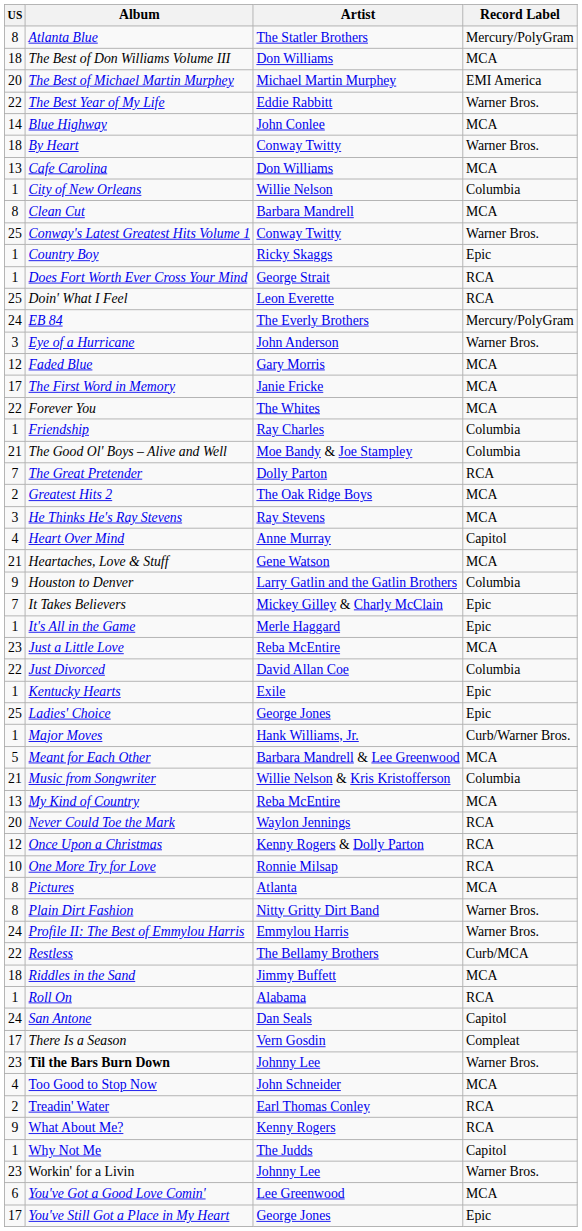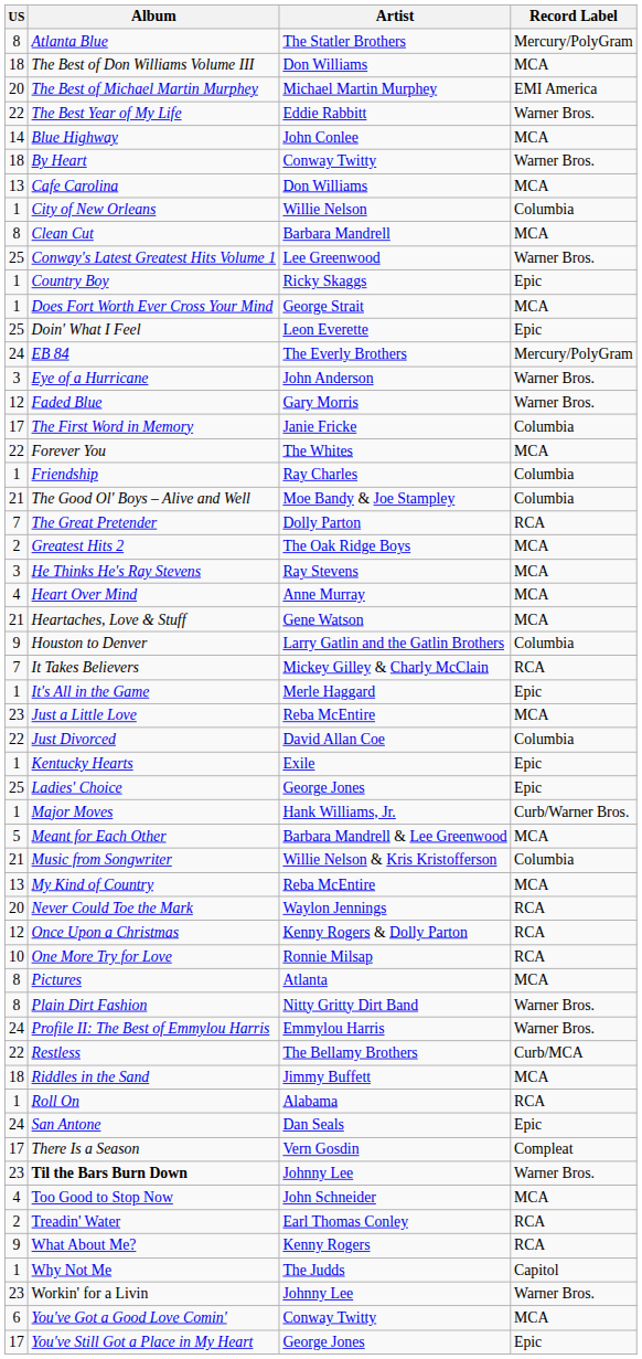Conway's Latest Greatest Hits Volume 1 | Artist: Conway Twitty -> Lee Greenwood
Does Fort Worth Ever Cross Your Mind | Record Label: RCA -> MCA
Doin' What I Feel | Record Label: RCA -> Epic
Faded Blue | Record Label: MCA -> Warner Bros.
The First Word in Memory | Record Label: MCA -> Columbia
Heart Over Mind | Record Label: Capitol -> MCA
It Takes Believers | Record Label: Epic -> RCA
San Antone | Record Label: Capitol -> Epic
You've Got a Good Love Comin' | Artist: Lee Greenwood -> Conway Twitty
